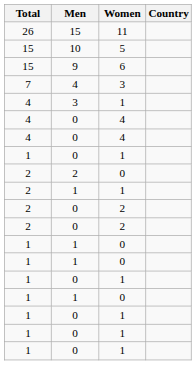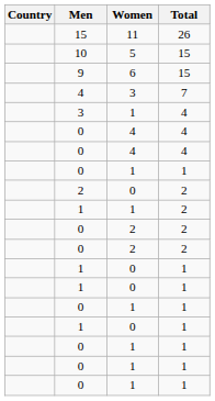columns swapped: Country <-> Total
